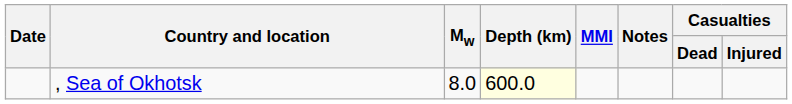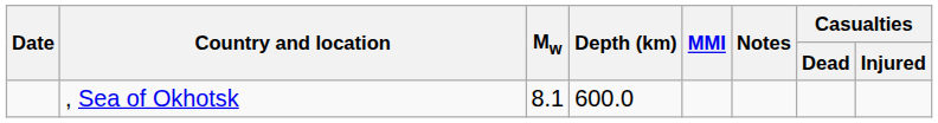, Sea of Okhotsk | Mw: 8.0 -> 8.1
, Sea of Okhotsk | Depth (km): lightyellow background -> no background
